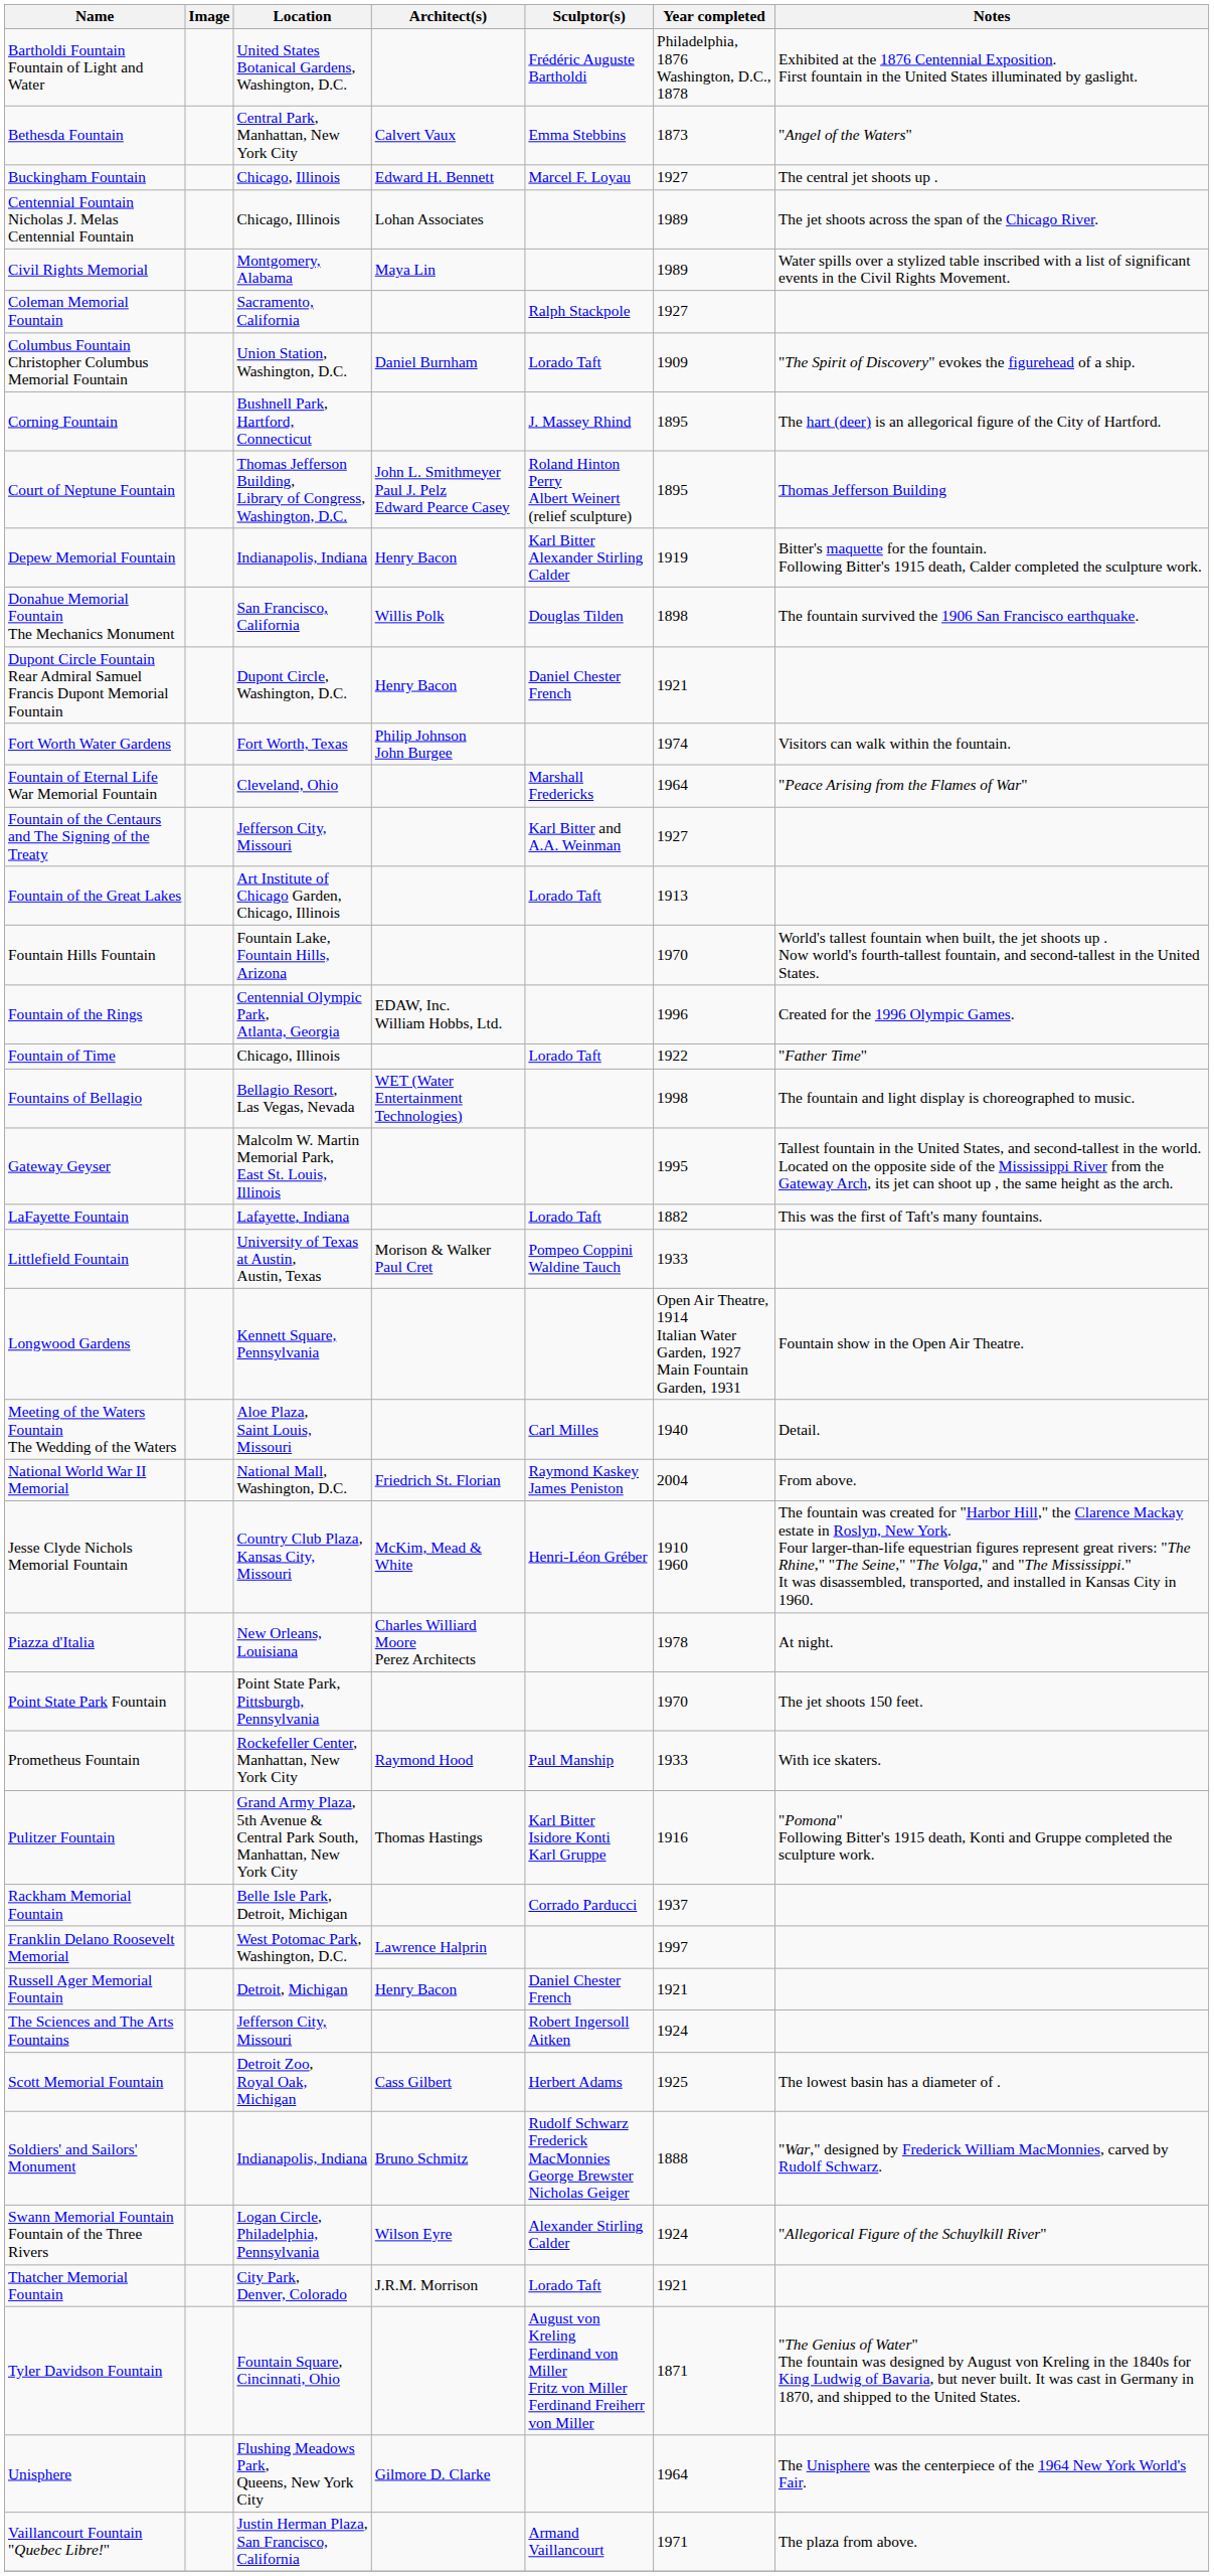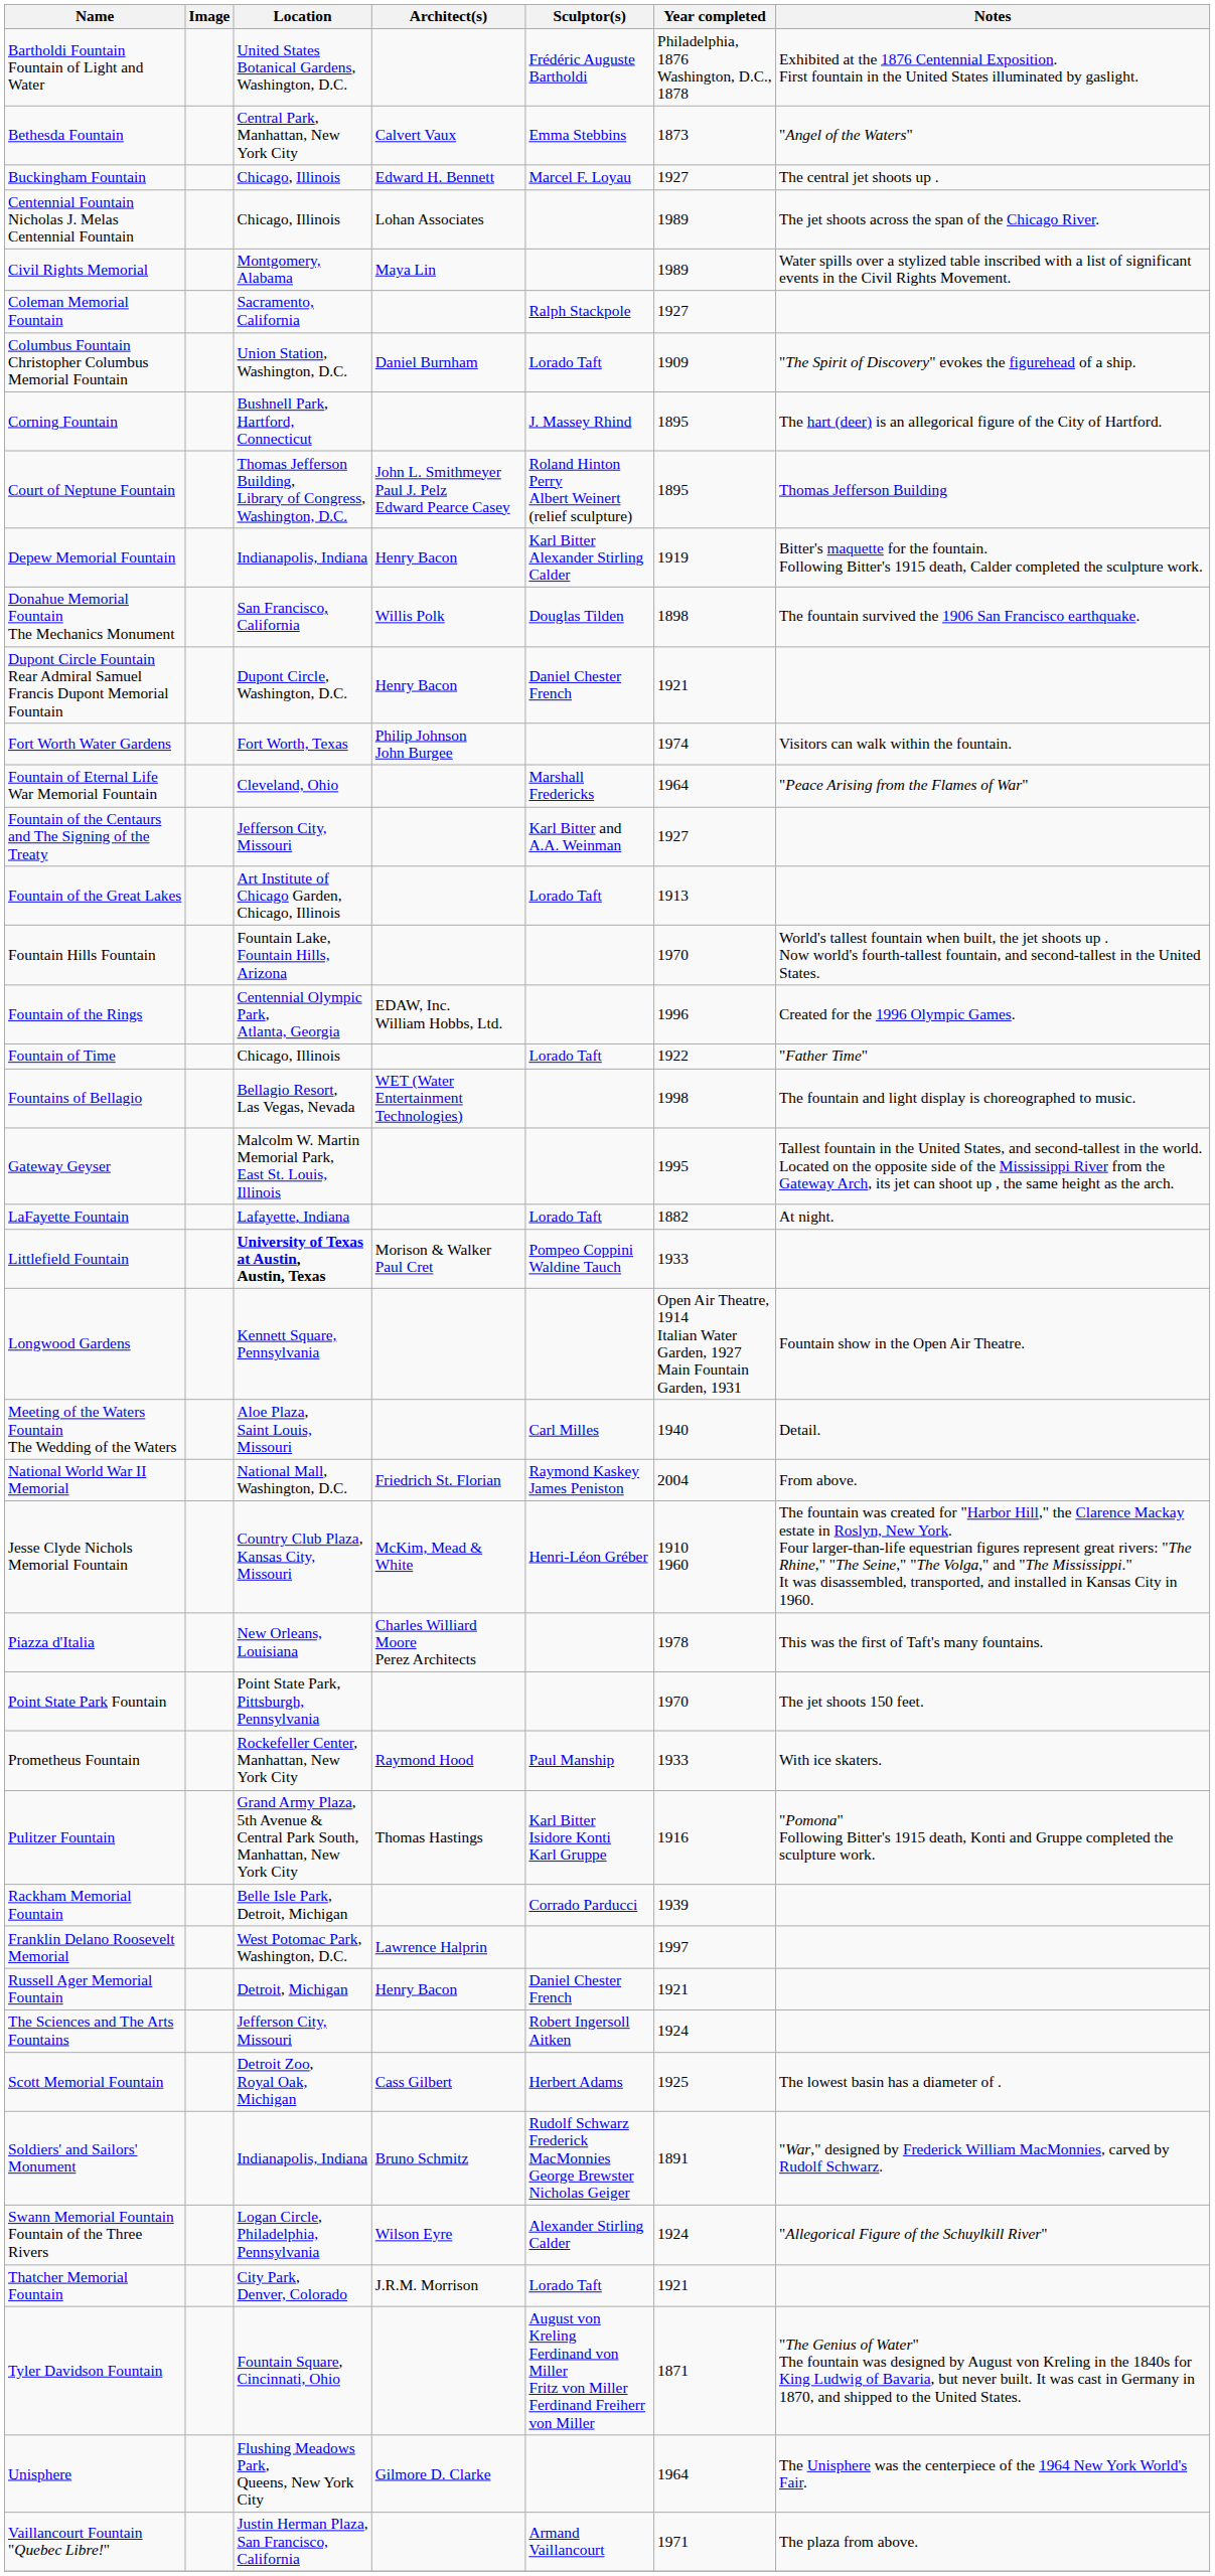LaFayette Fountain | Notes: This was the first of Taft's many fountains. -> At night.
Littlefield Fountain | Location: normal -> bold
Piazza d'Italia | Notes: At night. -> This was the first of Taft's many fountains.
Rackham Memorial Fountain | Year completed: 1937 -> 1939
Soldiers' and Sailors' Monument | Year completed: 1888 -> 1891
